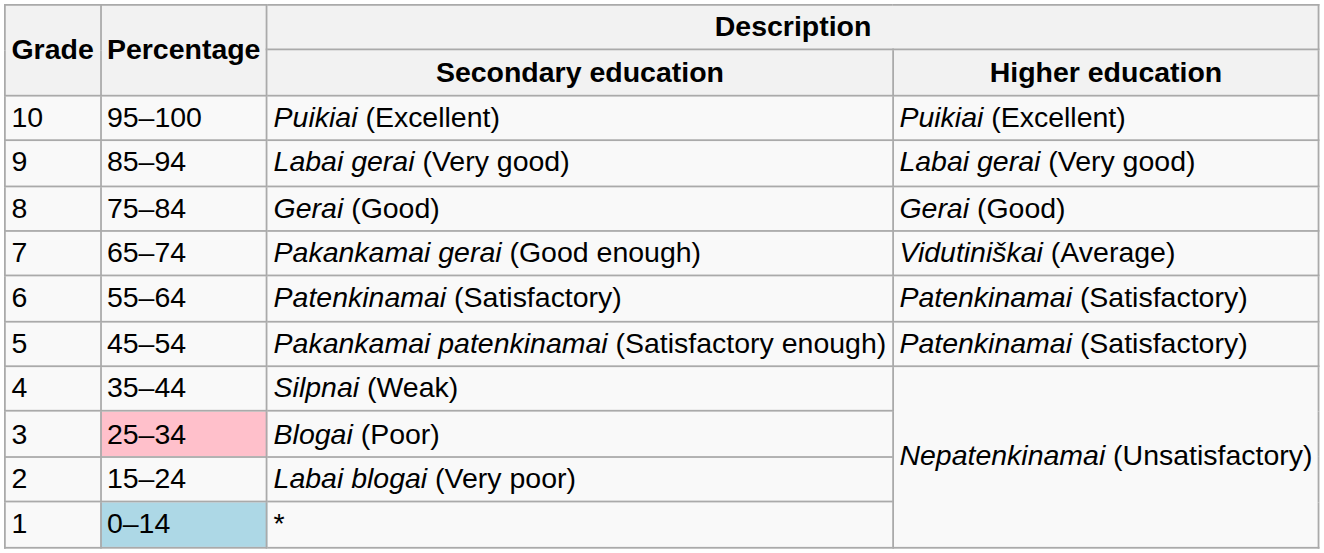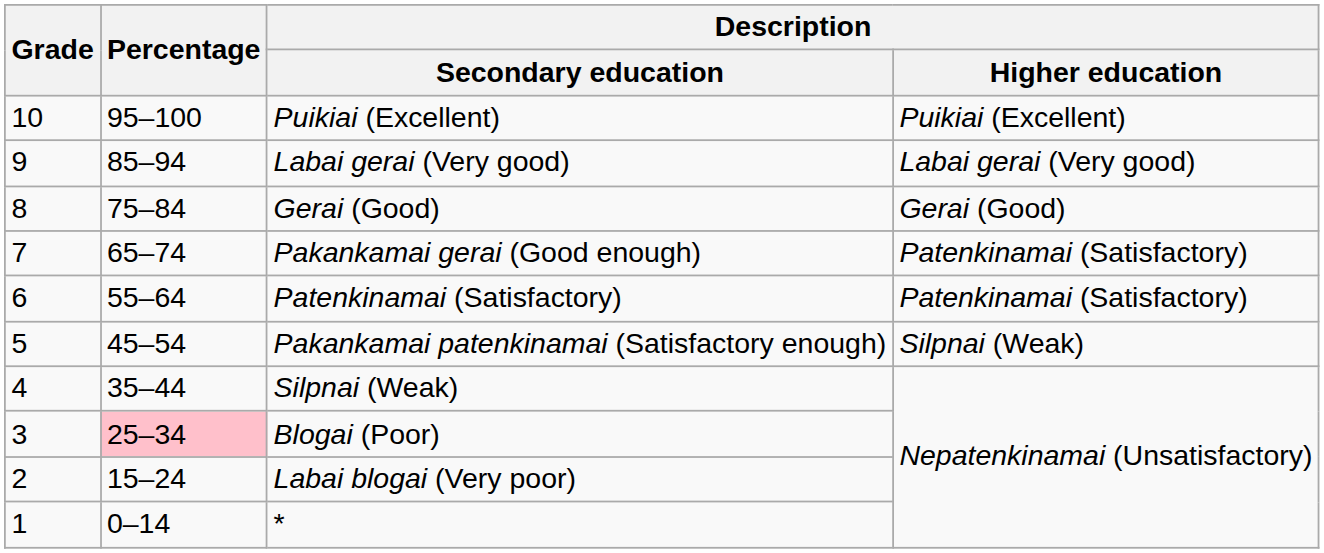Pakankamai gerai (Good enough) | Description / Higher education: Vidutiniškai (Average) -> Patenkinamai (Satisfactory)
Pakankamai patenkinamai (Satisfactory enough) | Description / Higher education: Patenkinamai (Satisfactory) -> Silpnai (Weak)
* | Percentage: lightblue background -> no background
